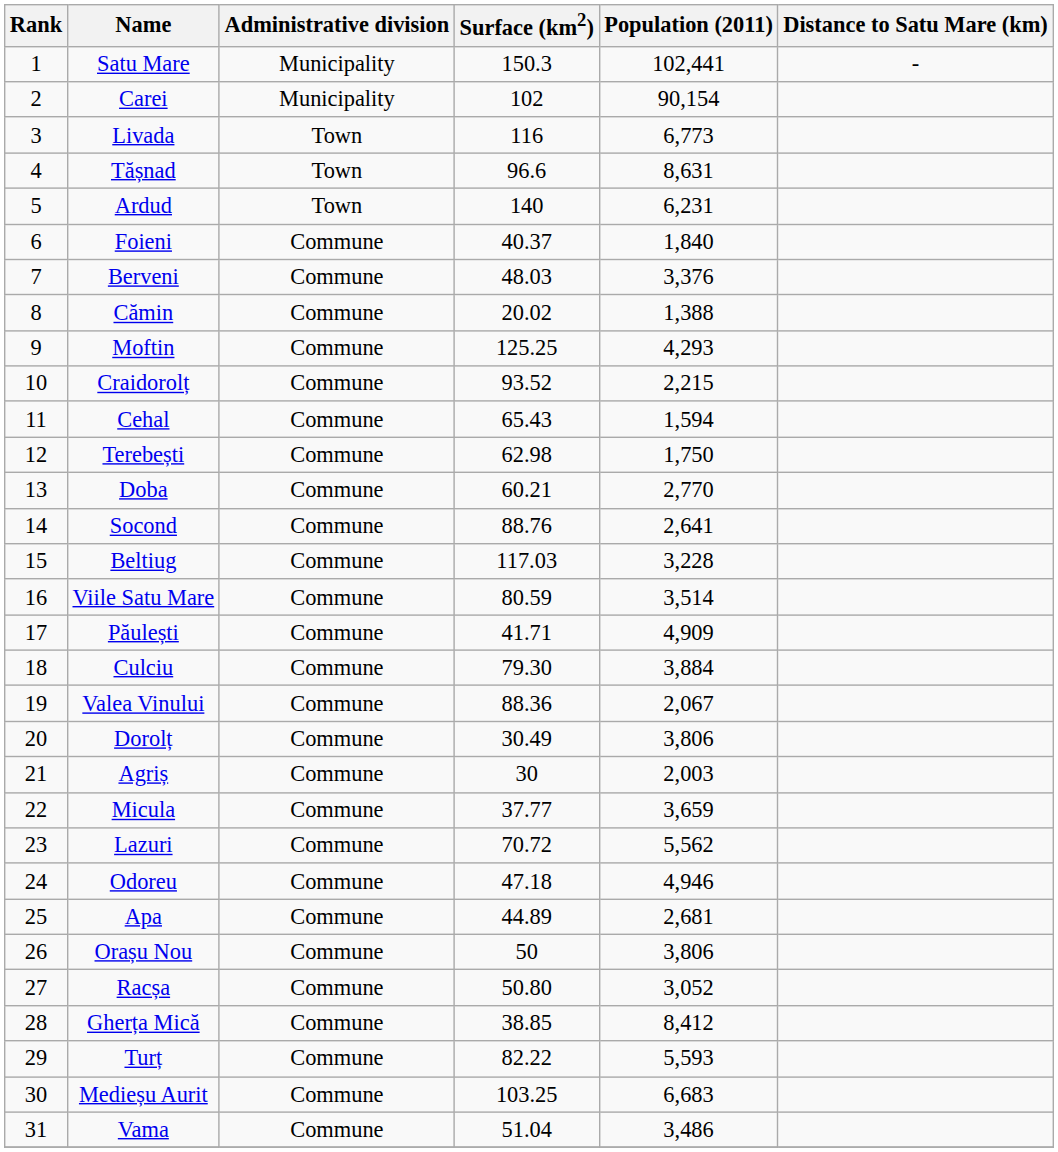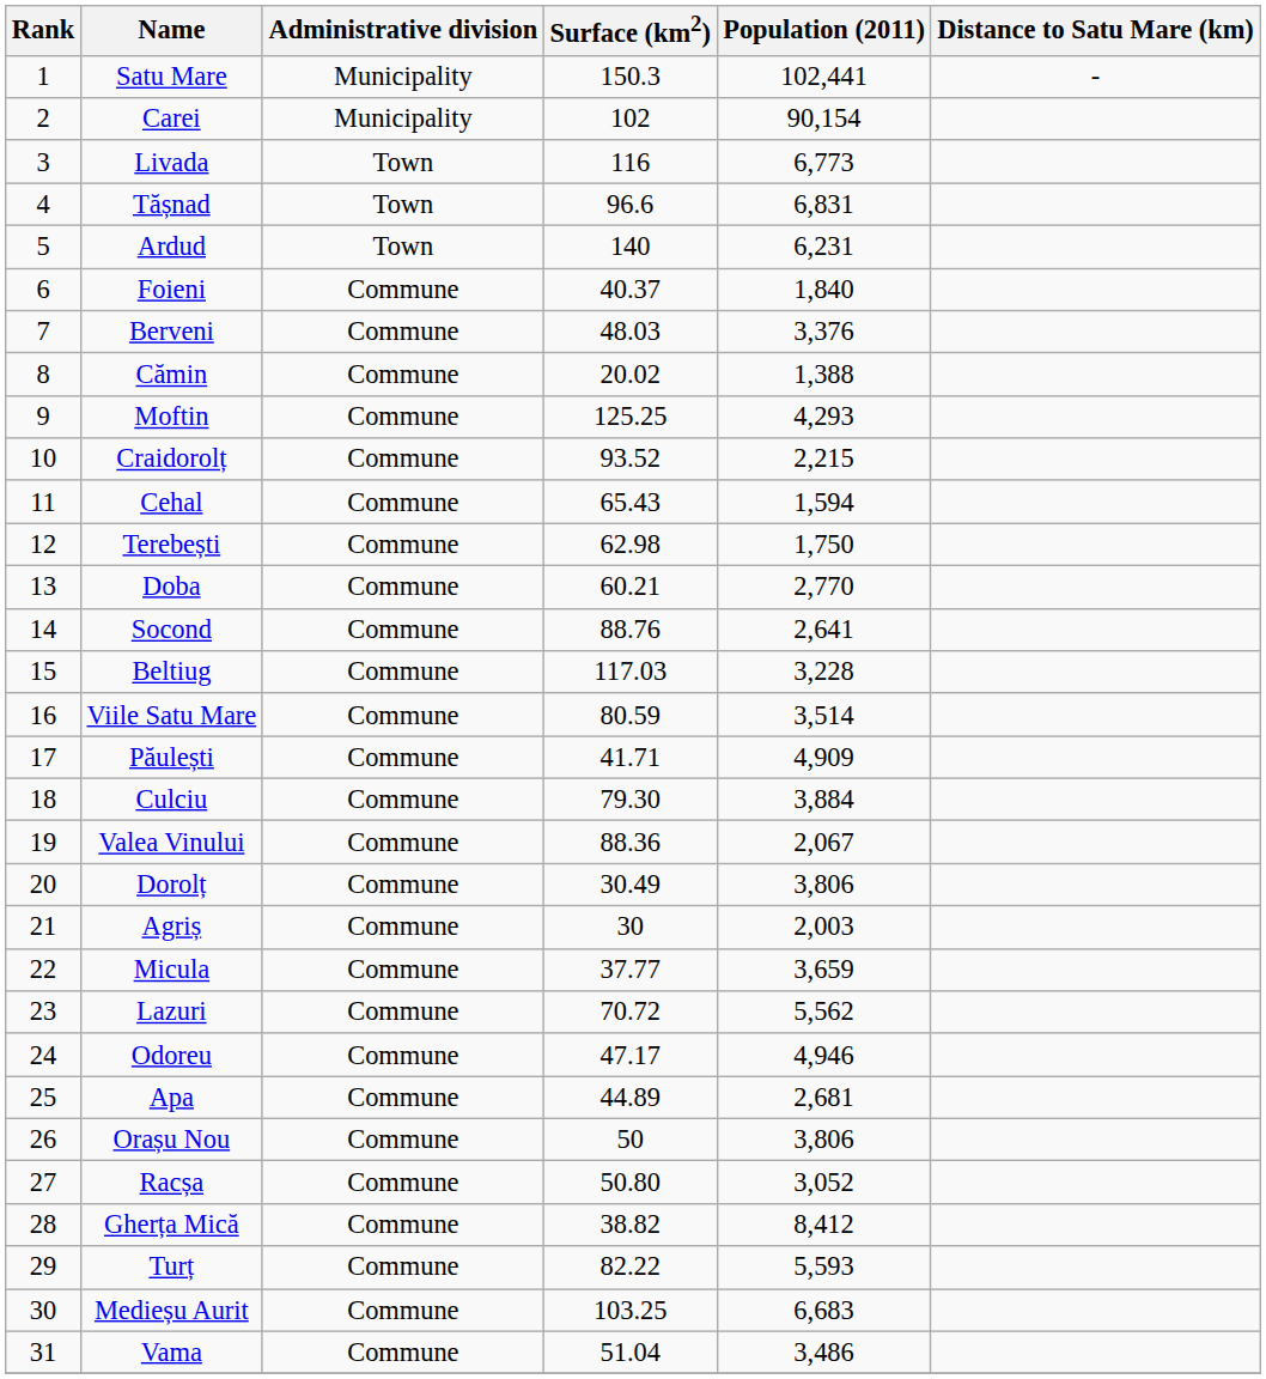Tășnad | Population (2011): 8,631 -> 6,831
Odoreu | Surface (km2): 47.18 -> 47.17
Gherța Mică | Surface (km2): 38.85 -> 38.82
